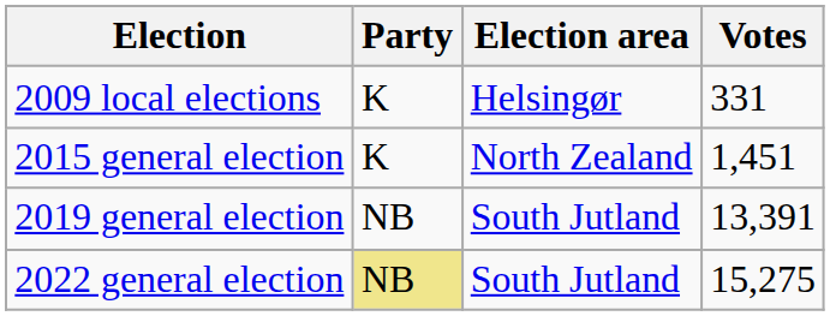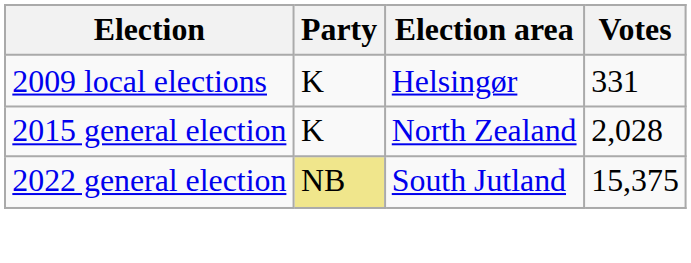2015 general election | Votes: 1,451 -> 2,028
- row: 2019 general election | NB | South Jutland | 13,391
2022 general election | Votes: 15,275 -> 15,375
